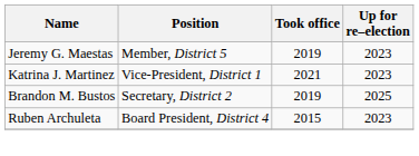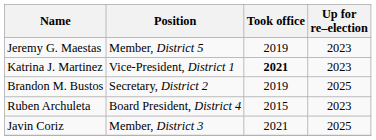Katrina J. Martinez | Took office: normal -> bold
+ row: Javin Coriz | Member, District 3 | 2021 | 2025
